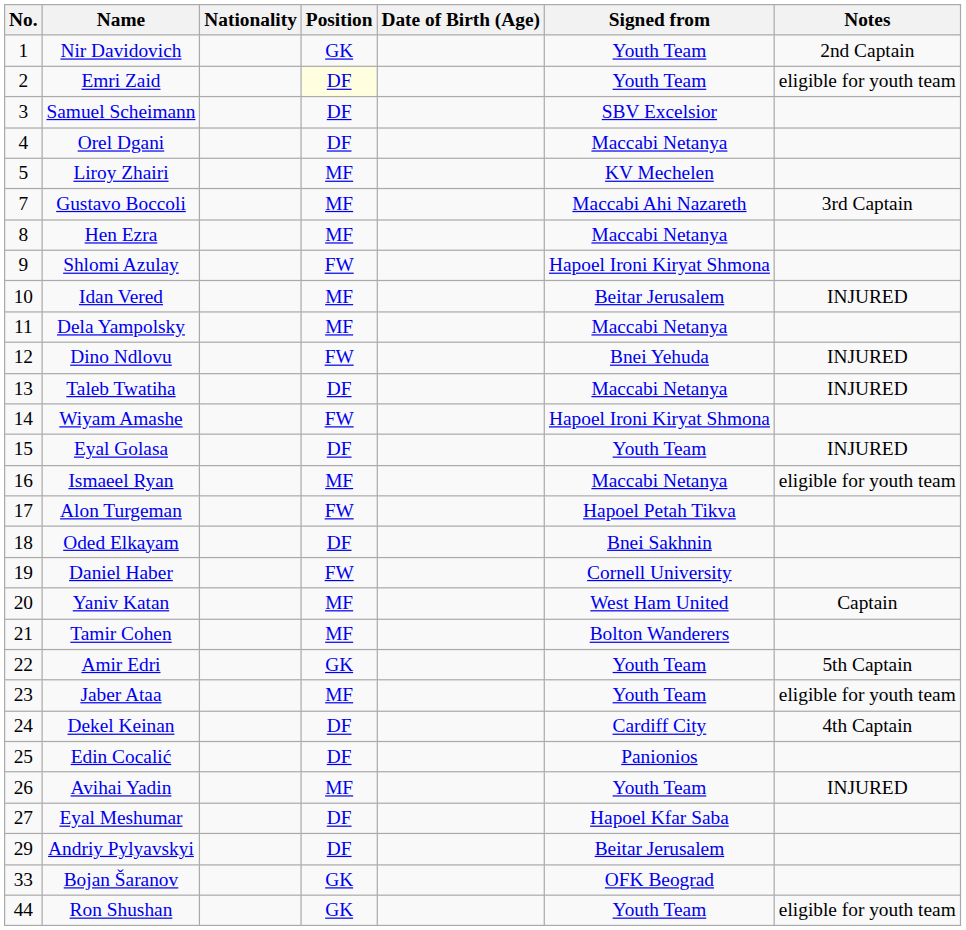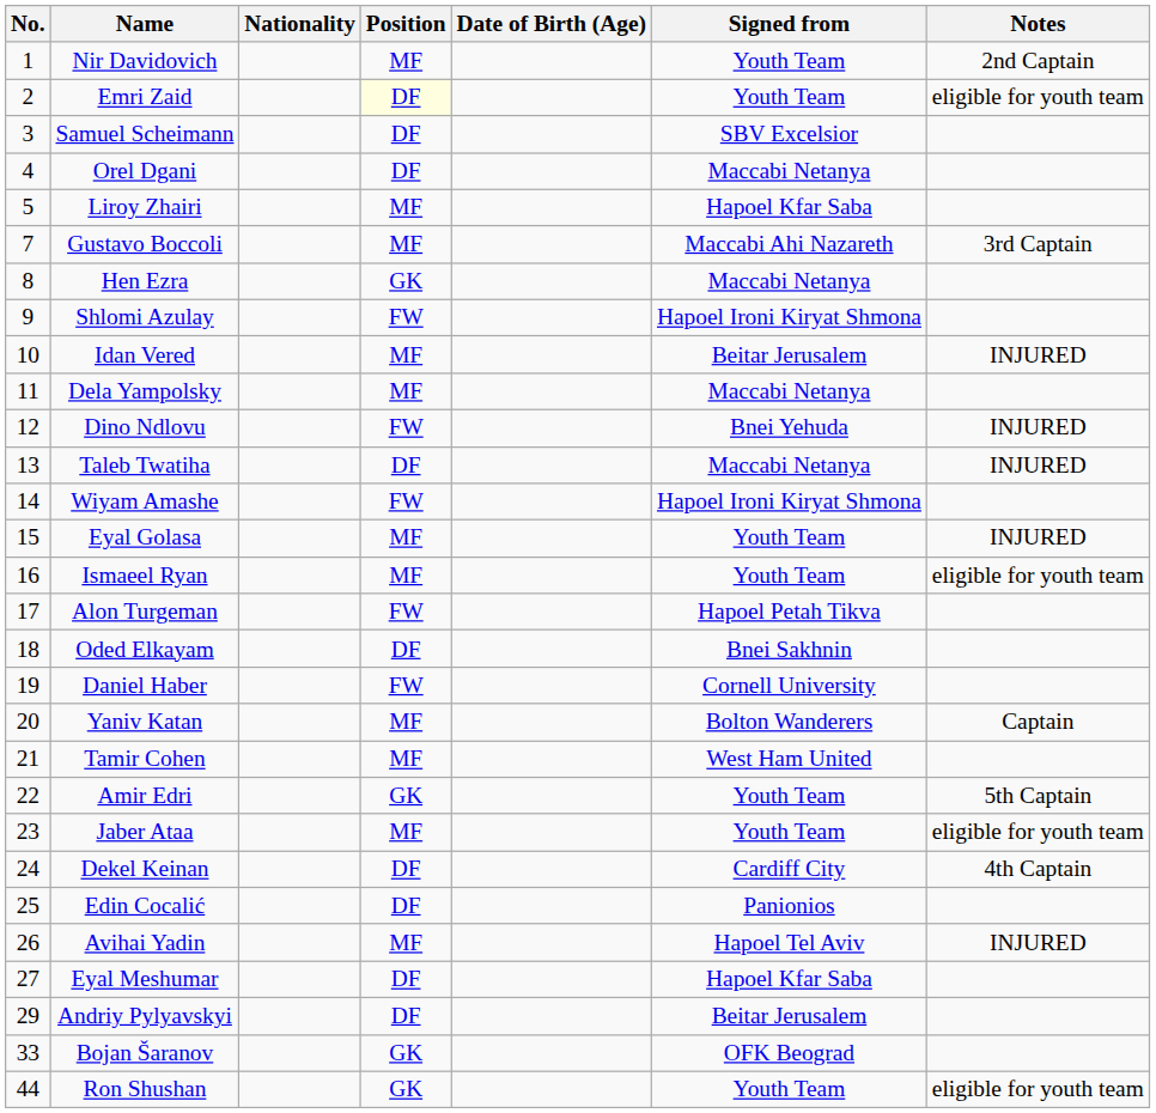Nir Davidovich | Position: GK -> MF
Liroy Zhairi | Signed from: KV Mechelen -> Hapoel Kfar Saba
Hen Ezra | Position: MF -> GK
Eyal Golasa | Position: DF -> MF
Ismaeel Ryan | Signed from: Maccabi Netanya -> Youth Team
Yaniv Katan | Signed from: West Ham United -> Bolton Wanderers
Tamir Cohen | Signed from: Bolton Wanderers -> West Ham United
Avihai Yadin | Signed from: Youth Team -> Hapoel Tel Aviv
